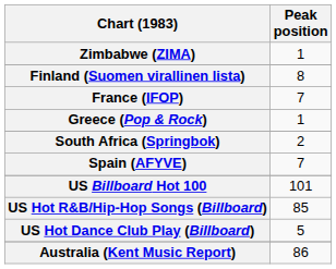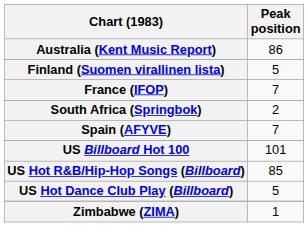rows swapped: Australia (Kent Music Report) <-> Zimbabwe (ZIMA)
Finland (Suomen virallinen lista) | Peak position: 8 -> 5
- row: Greece (Pop & Rock) | 1
